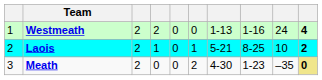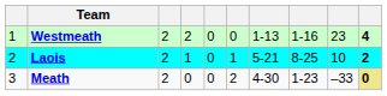Westmeath | column 9: 24 -> 23
Meath | column 9: –35 -> –33
